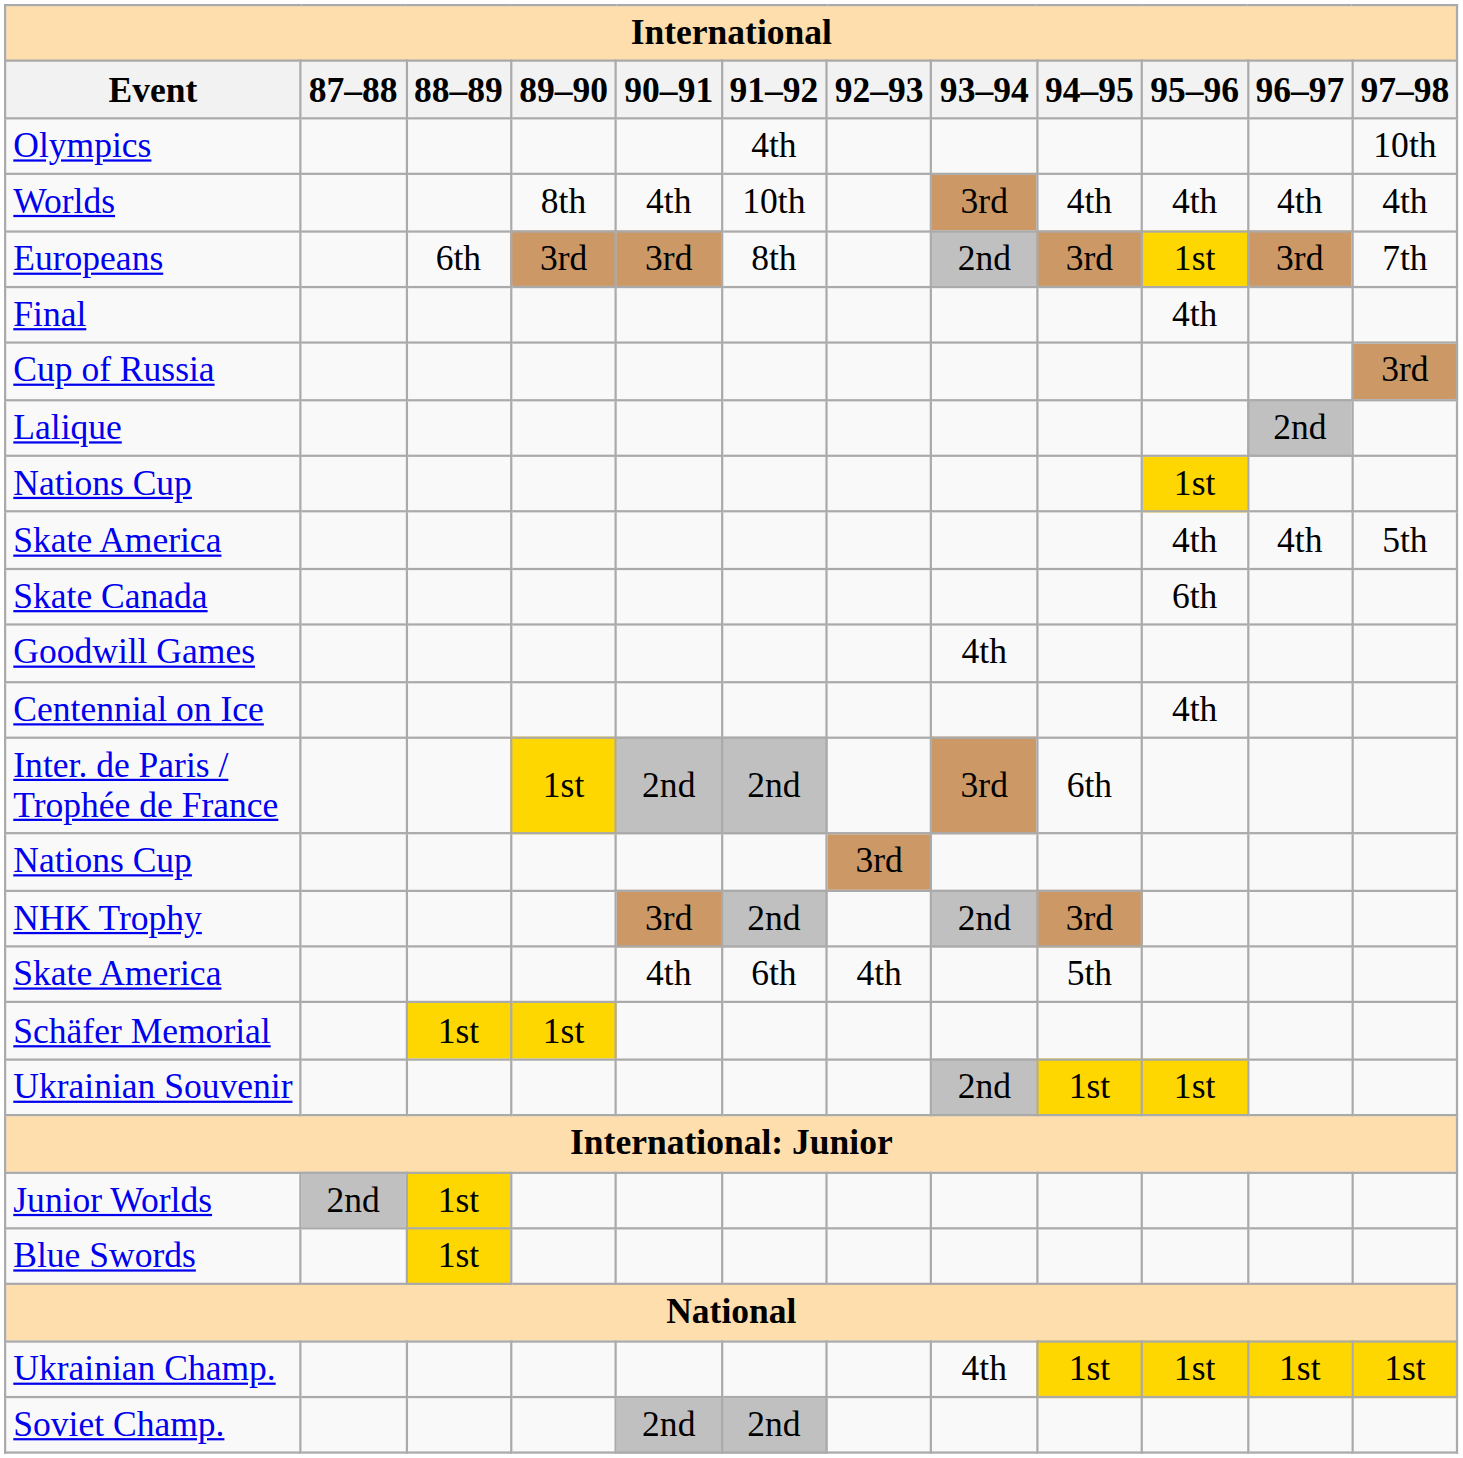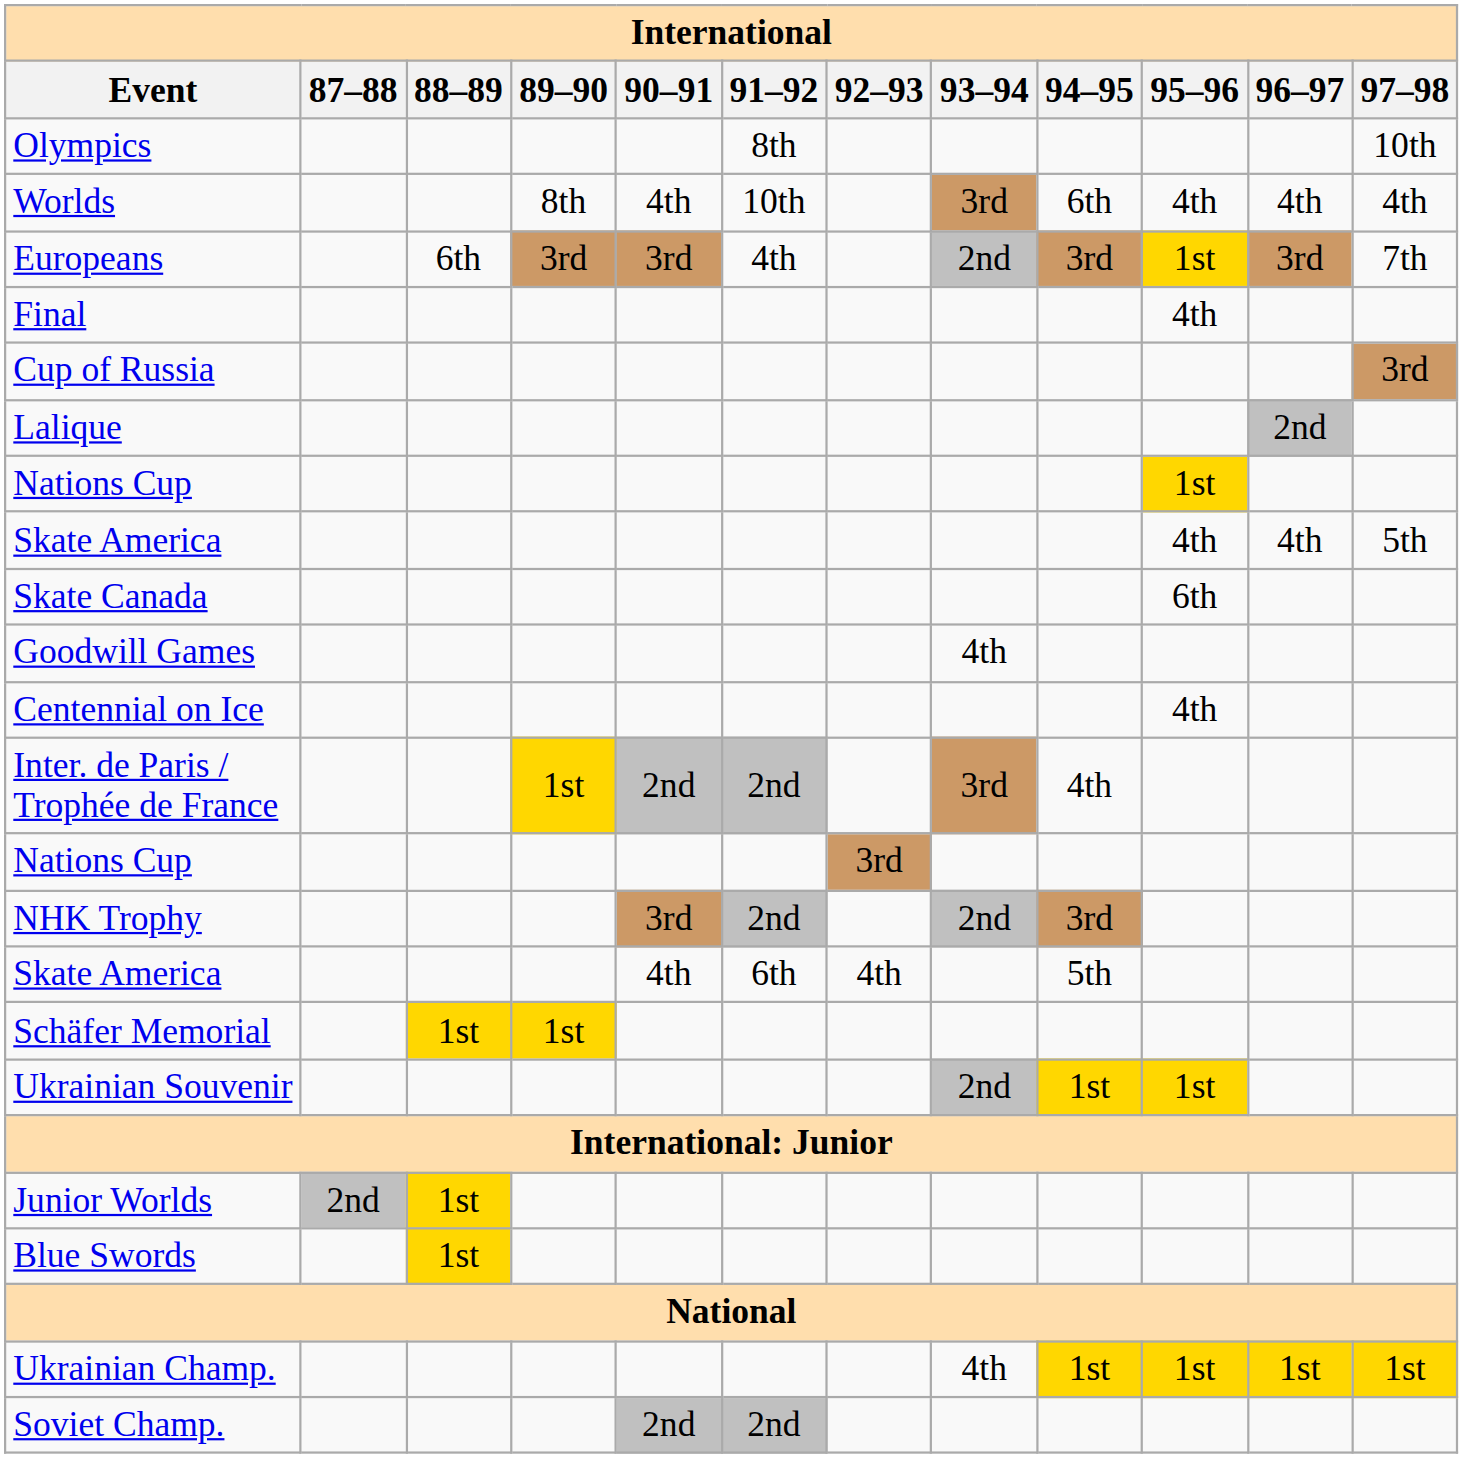Olympics | 91–92: 4th -> 8th
Worlds | 94–95: 4th -> 6th
Europeans | 91–92: 8th -> 4th
Inter. de Paris / Trophée de France | 94–95: 6th -> 4th
